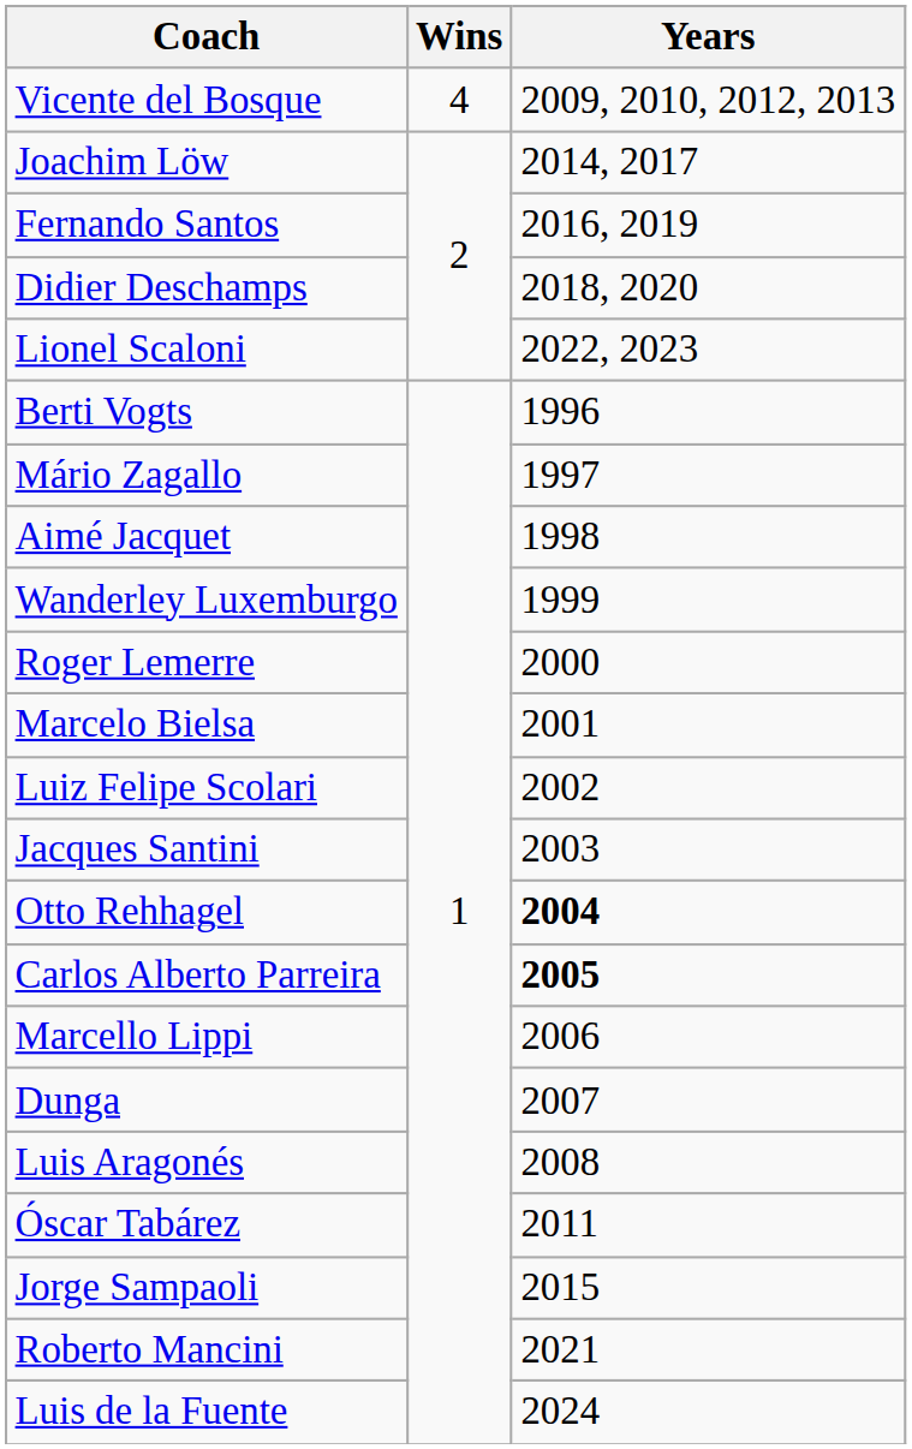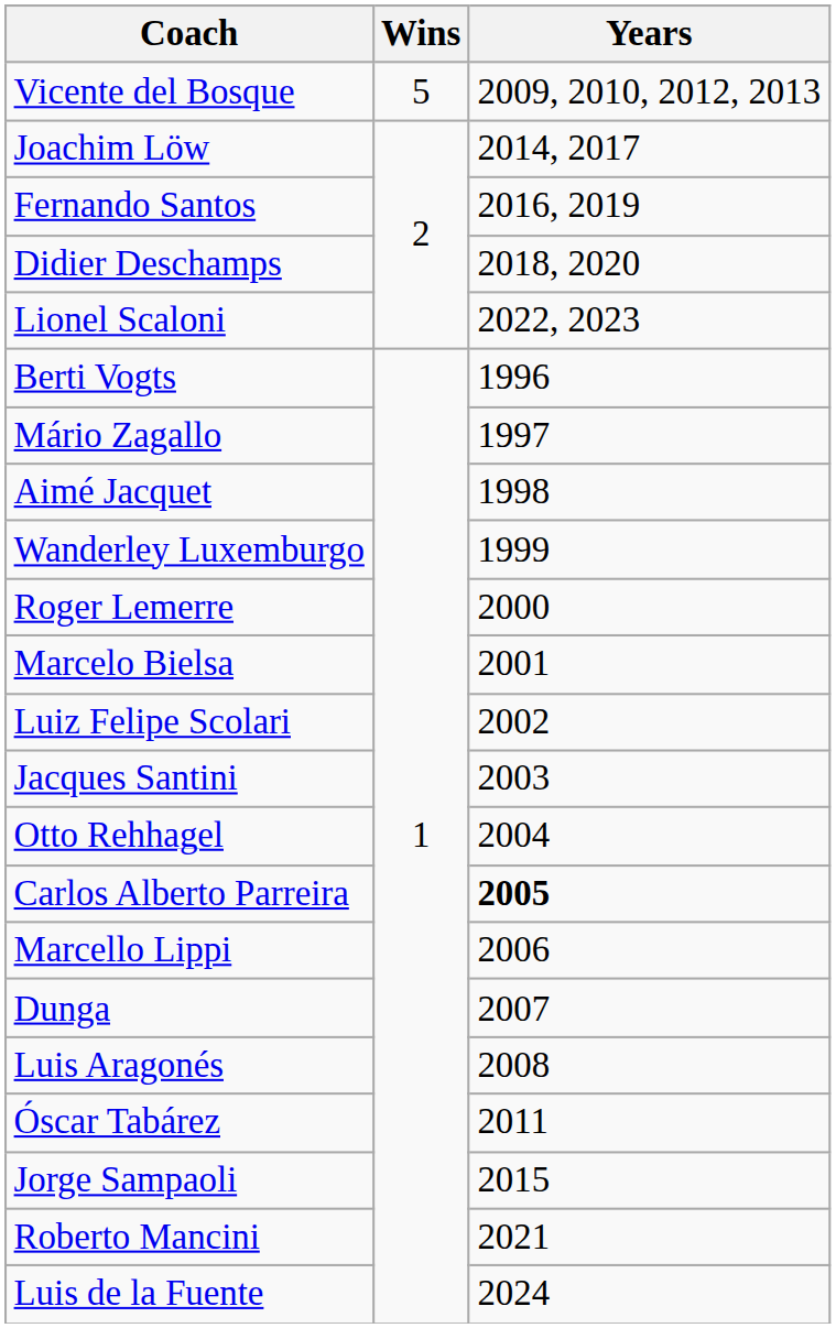Vicente del Bosque | Wins: 4 -> 5
Otto Rehhagel | Years: bold -> normal
